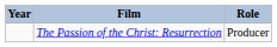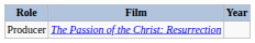columns swapped: Year <-> Role
